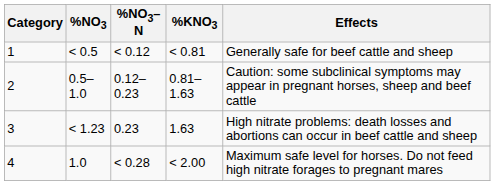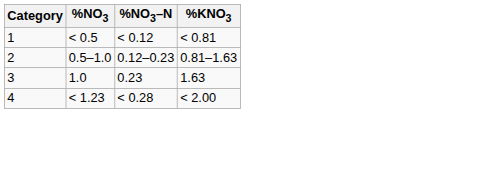- column: Effects | Generally safe for beef cattle and sheep | Caution: some subclinical symptoms may appear in pregnant horses, sheep and beef cattle | High nitrate problems: death losses and abortions can occur in beef cattle and sheep | Maximum safe level for horses. Do not feed high nitrate forages to pregnant mares
3 | %NO3: < 1.23 -> 1.0
4 | %NO3: 1.0 -> < 1.23
